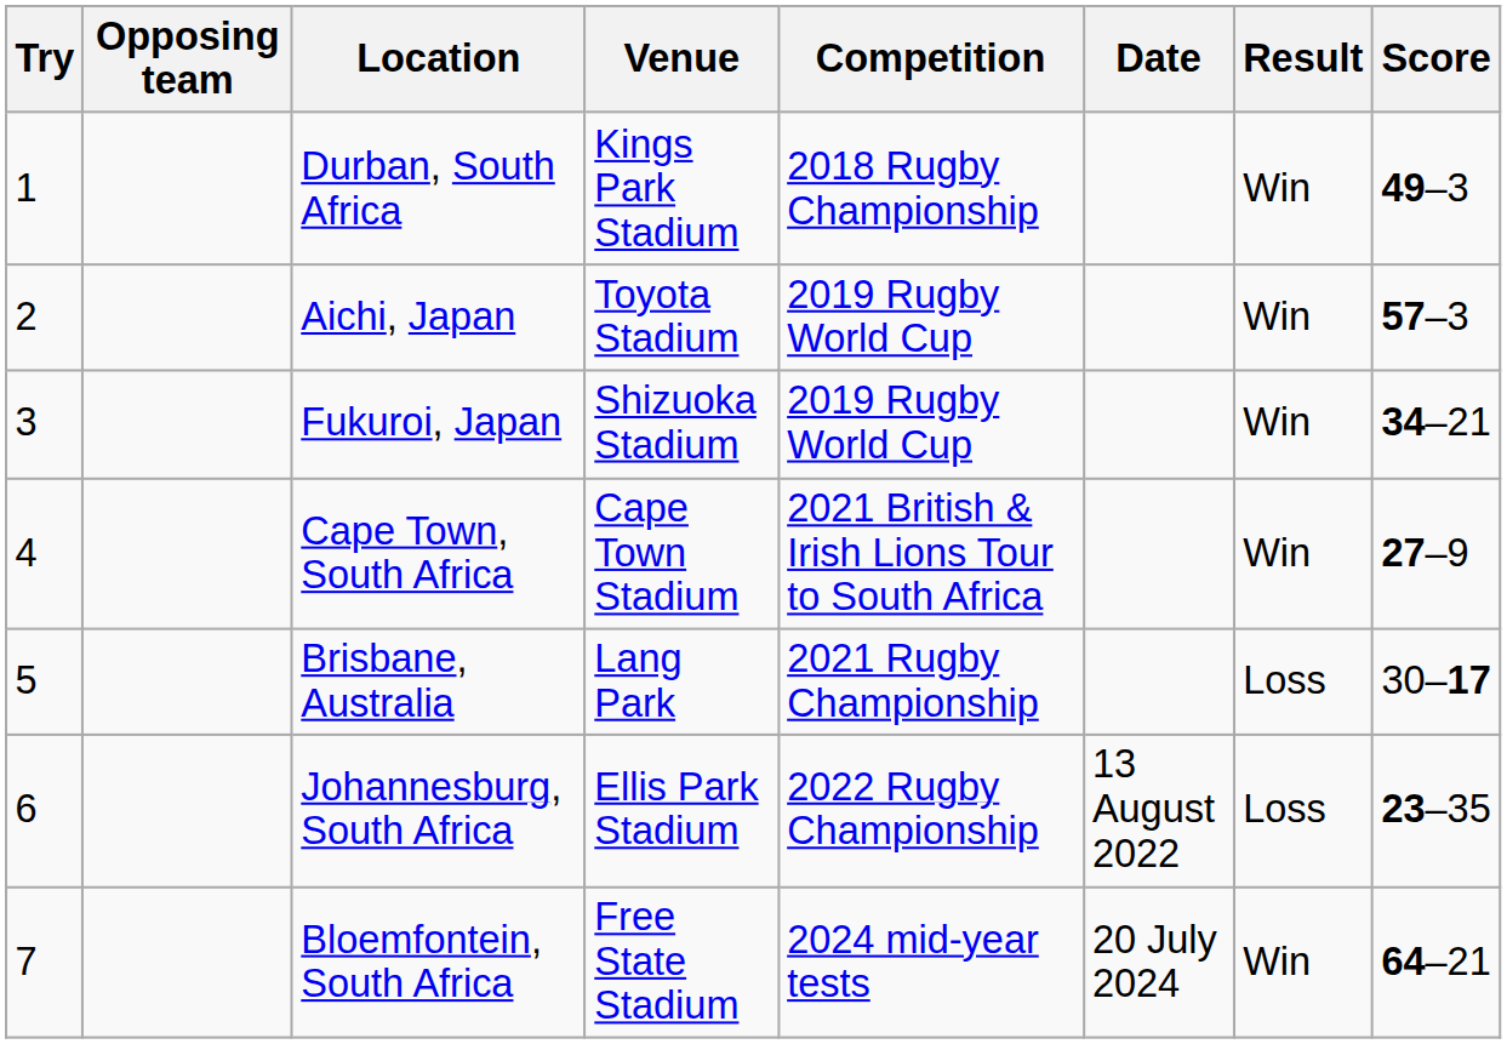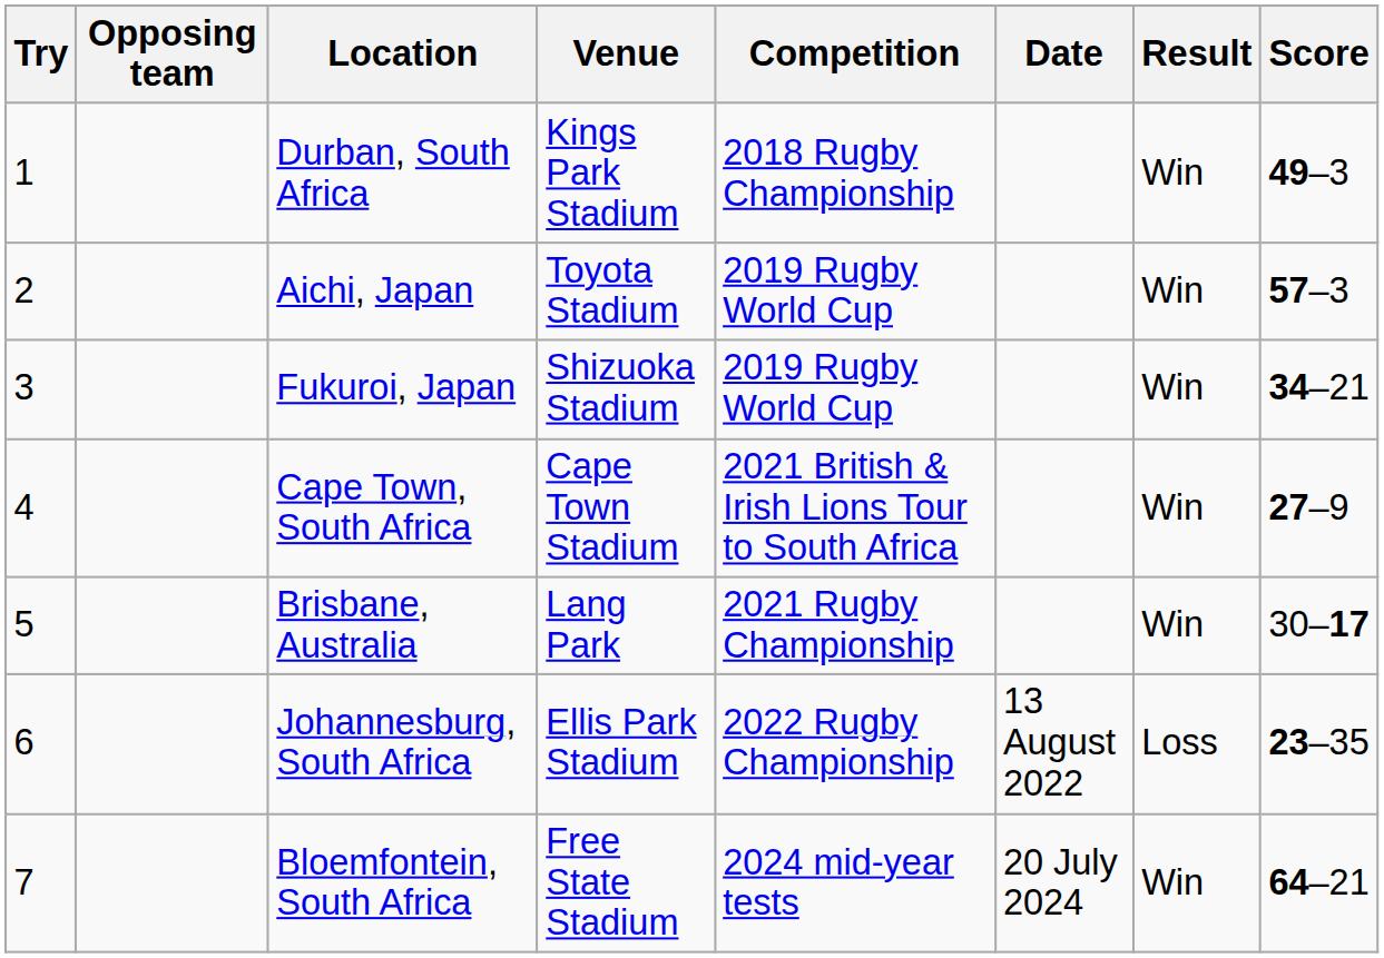Brisbane, Australia | Result: Loss -> Win
